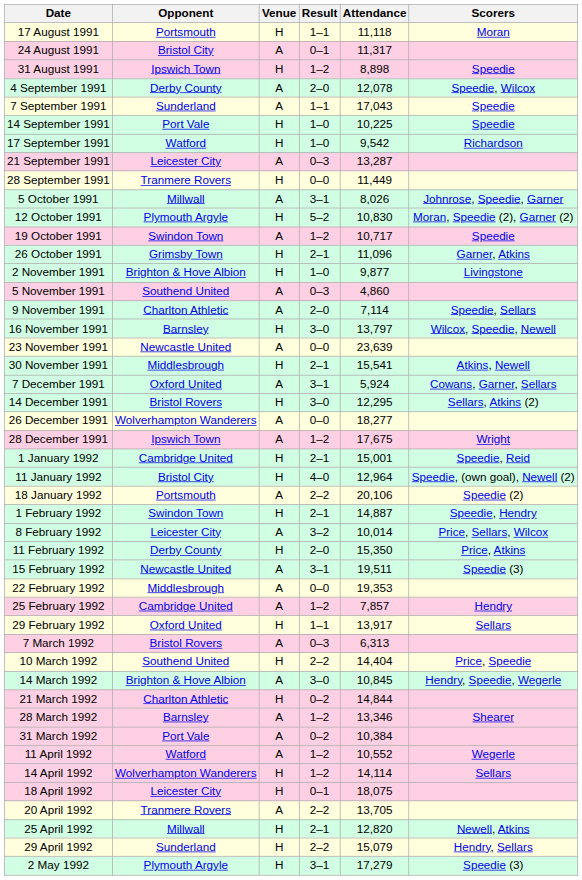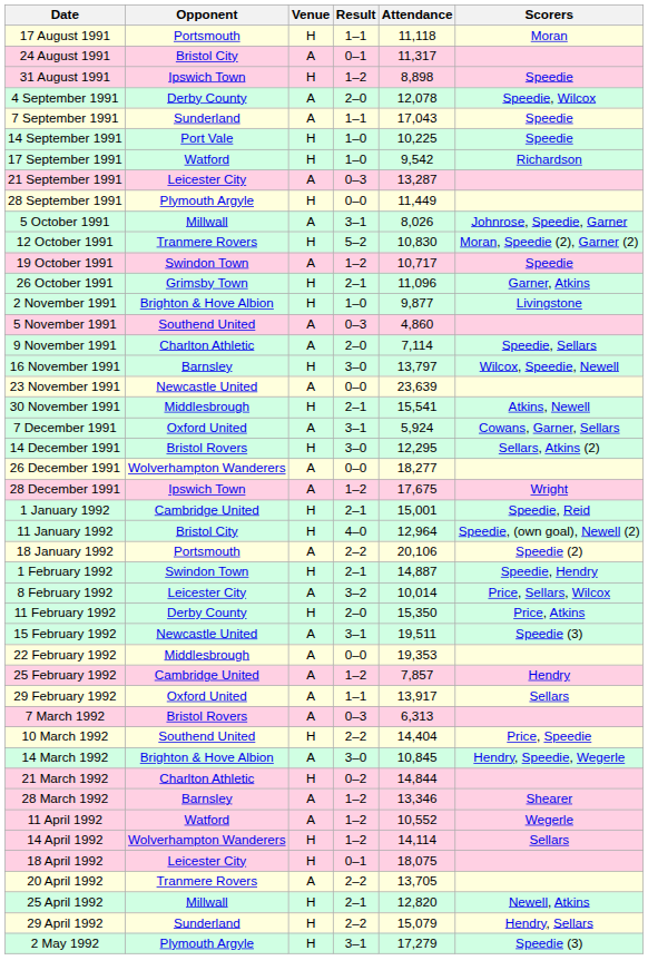28 September 1991 | Opponent: Tranmere Rovers -> Plymouth Argyle
12 October 1991 | Opponent: Plymouth Argyle -> Tranmere Rovers
29 February 1992 | Venue: H -> A
- row: 31 March 1992 | Port Vale | A | 0–2 | 10,384
